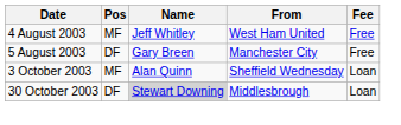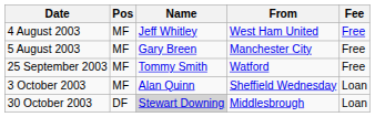5 August 2003 | Pos: DF -> MF
+ row: 25 September 2003 | MF | Tommy Smith | Watford | Free
